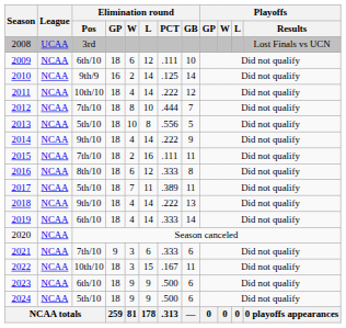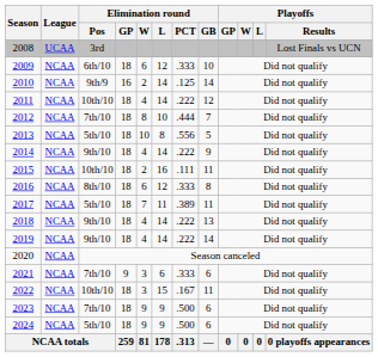2009 | Elimination round / PCT: .111 -> .333
2015 | Elimination round / Pos: 7th/10 -> 10th/10
2019 | Elimination round / Pos: 6th/10 -> 9th/10
2019 | Elimination round / PCT: .333 -> .222
2023 | Elimination round / Pos: 6th/10 -> 7th/10
